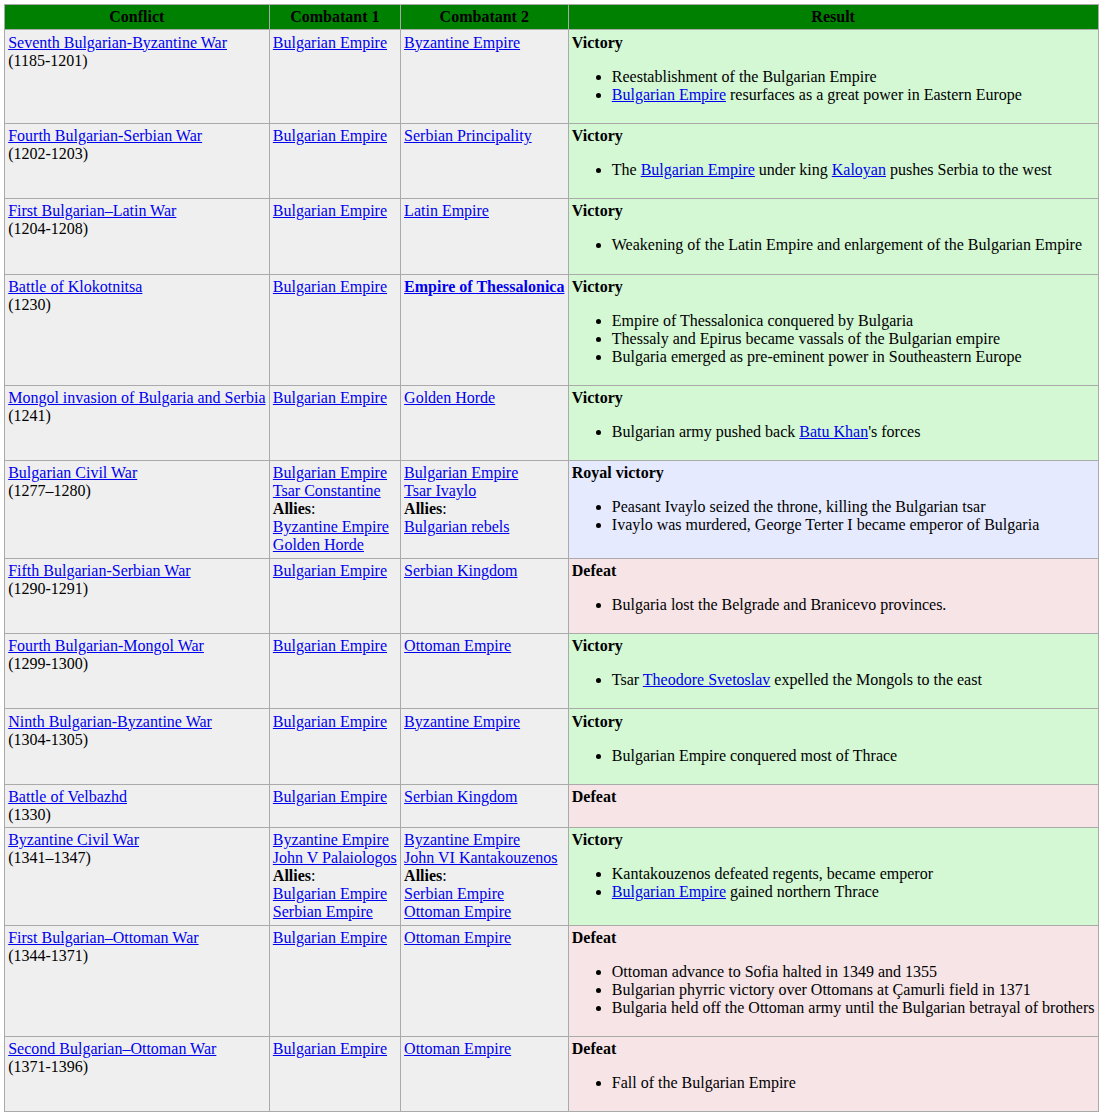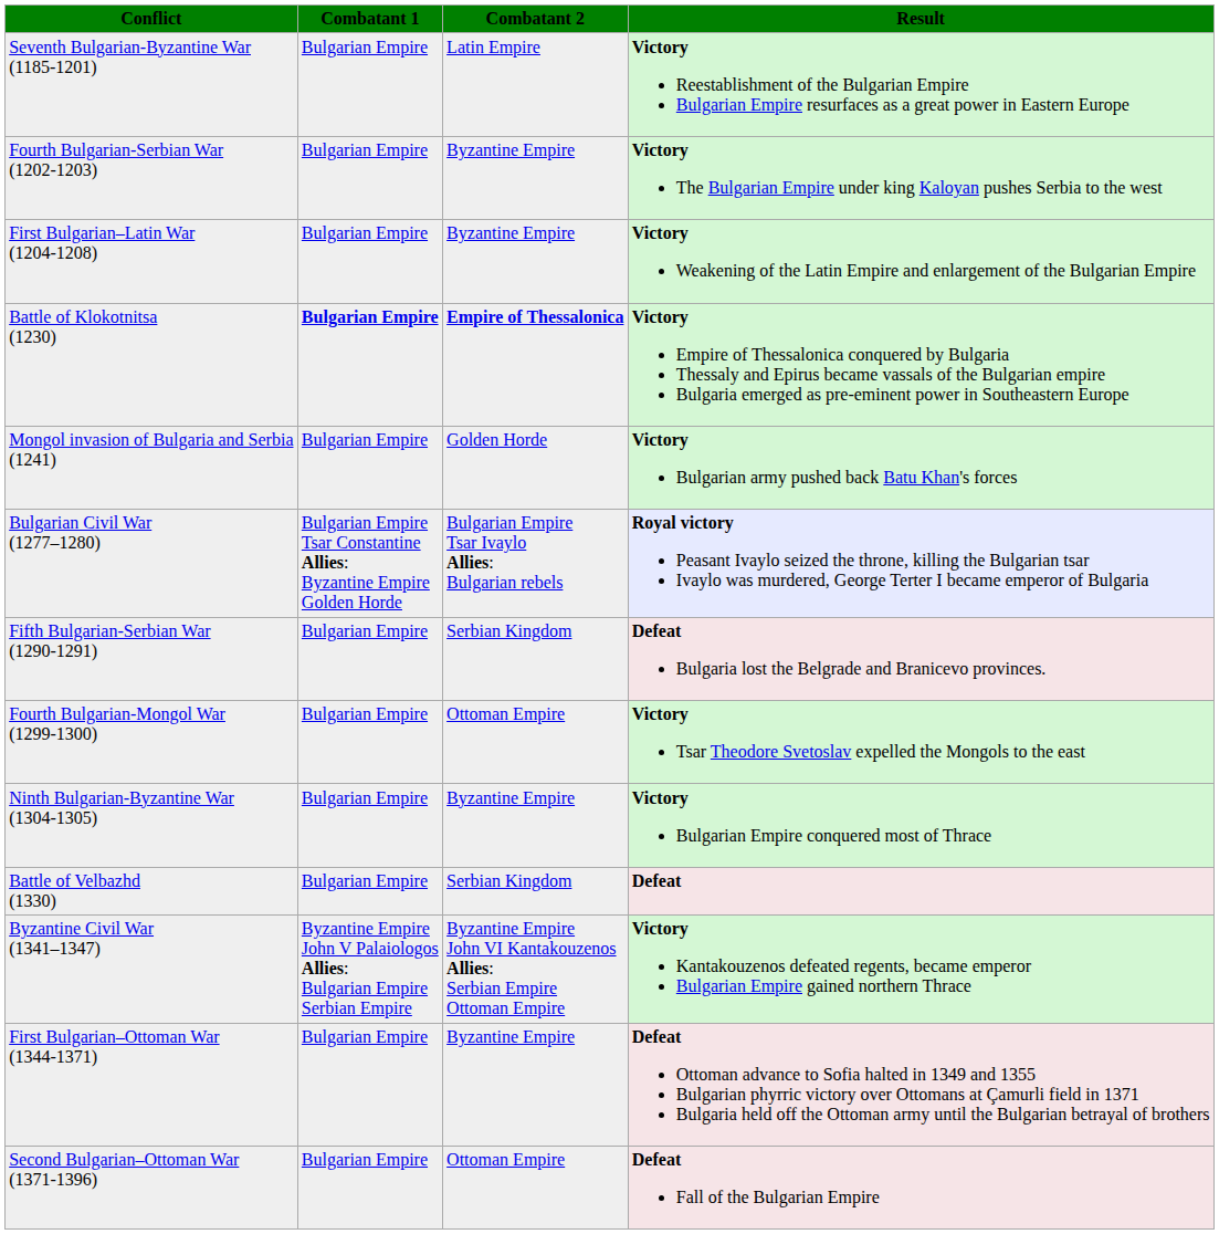Seventh Bulgarian-Byzantine War (1185-1201) | Combatant 2: Byzantine Empire -> Latin Empire
Fourth Bulgarian-Serbian War (1202-1203) | Combatant 2: Serbian Principality -> Byzantine Empire
First Bulgarian–Latin War (1204-1208) | Combatant 2: Latin Empire -> Byzantine Empire
Battle of Klokotnitsa (1230) | Combatant 1: normal -> bold
First Bulgarian–Ottoman War (1344-1371) | Combatant 2: Ottoman Empire -> Byzantine Empire
